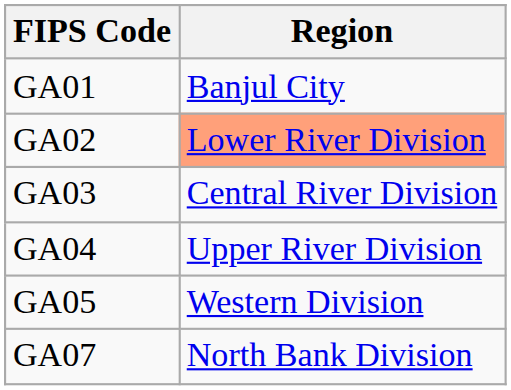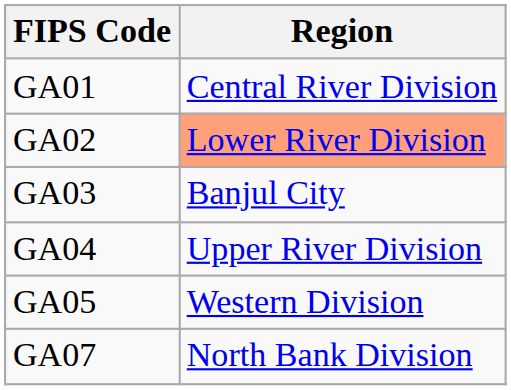GA01 | Region: Banjul City -> Central River Division
GA03 | Region: Central River Division -> Banjul City
